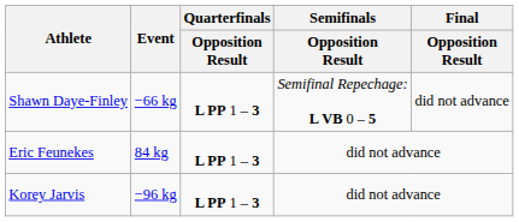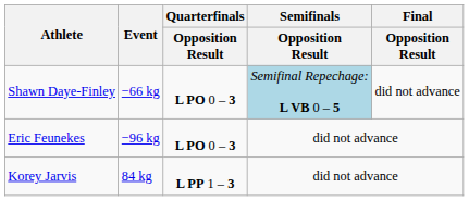Shawn Daye-Finley | Quarterfinals / Opposition Result: L PP 1 – 3 -> L PO 0 – 3
Shawn Daye-Finley | Semifinals / Opposition Result: no background -> lightblue background
Eric Feunekes | Event: 84 kg -> −96 kg
Eric Feunekes | Quarterfinals / Opposition Result: L PP 1 – 3 -> L PO 0 – 3
Korey Jarvis | Event: −96 kg -> 84 kg
